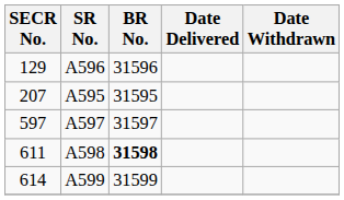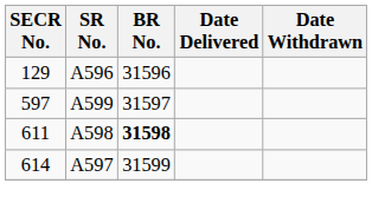- row: 207 | A595 | 31595
597 | SR No.: A597 -> A599
614 | SR No.: A599 -> A597
